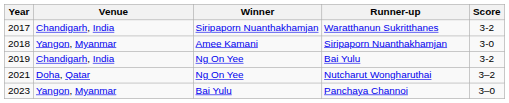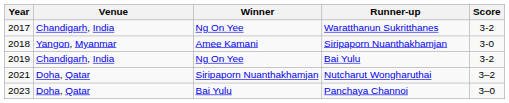Waratthanun Sukritthanes | Winner: Siripaporn Nuanthakhamjan -> Ng On Yee
Nutcharut Wongharuthai | Winner: Ng On Yee -> Siripaporn Nuanthakhamjan
Panchaya Channoi | Venue: Yangon, Myanmar -> Doha, Qatar
